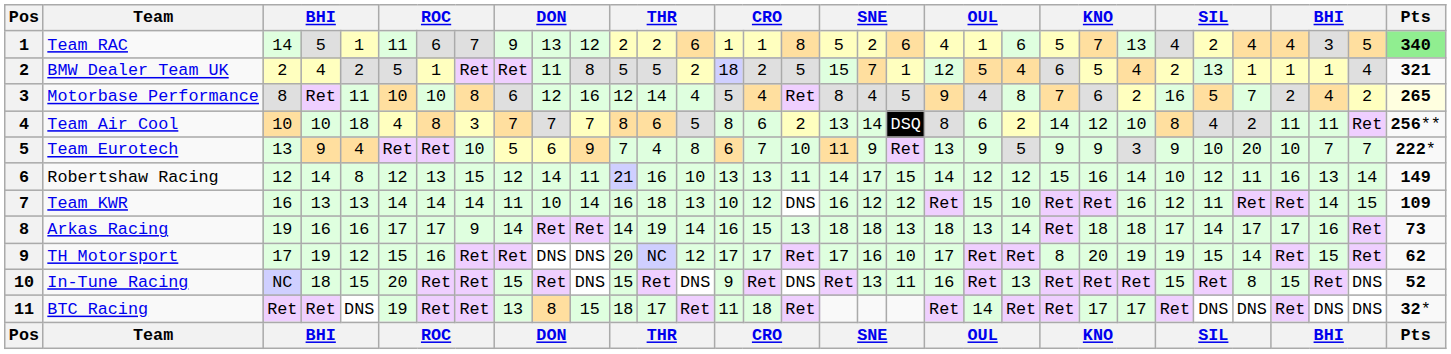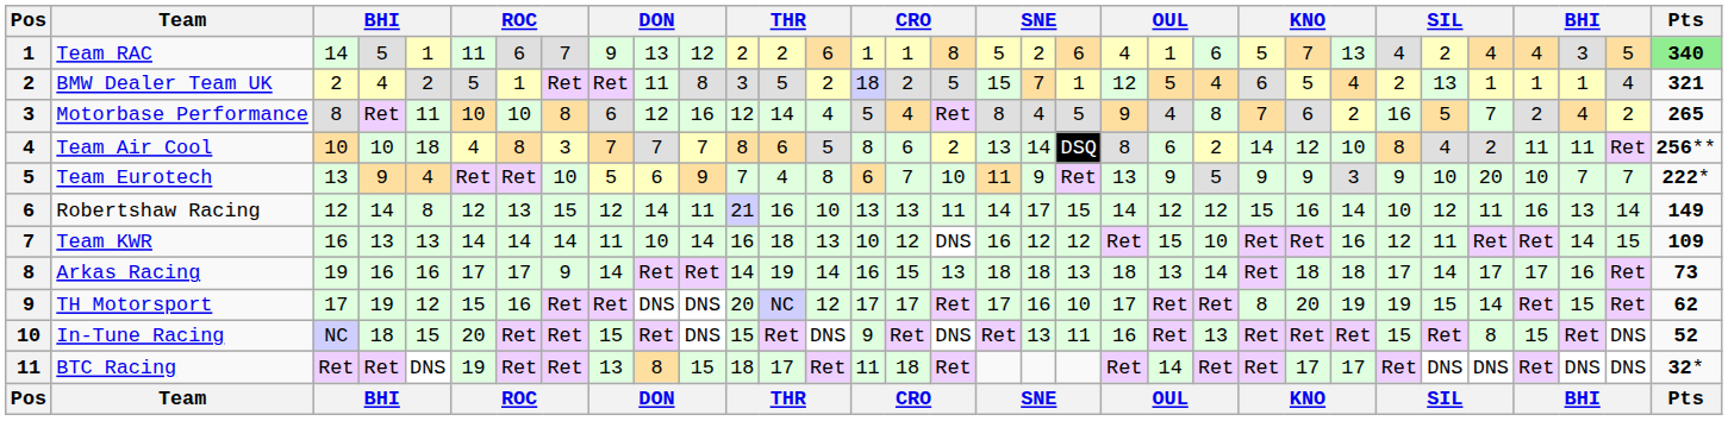BMW Dealer Team UK | column 12: 5 -> 3
Motorbase Performance | Pts: lightyellow background -> no background
